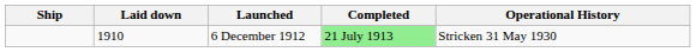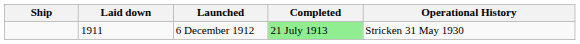6 December 1912 | Laid down: 1910 -> 1911
